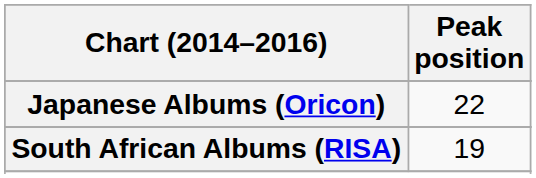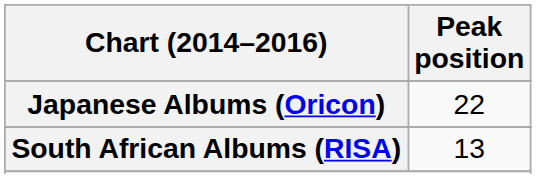South African Albums (RISA) | Peak position: 19 -> 13
